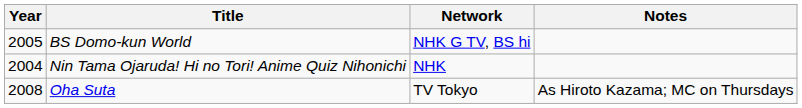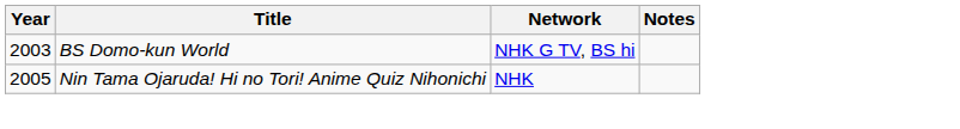BS Domo-kun World | Year: 2005 -> 2003
Nin Tama Ojaruda! Hi no Tori! Anime Quiz Nihonichi | Year: 2004 -> 2005
- row: 2008 | Oha Suta | TV Tokyo | As Hiroto Kazama; MC on Thursdays
